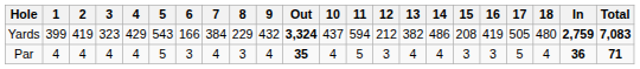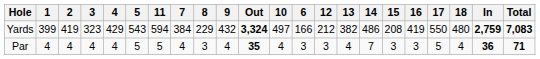columns swapped: 6 <-> 11
Yards | 10: 437 -> 497
Yards | 17: 505 -> 550
Par | 14: 4 -> 7
